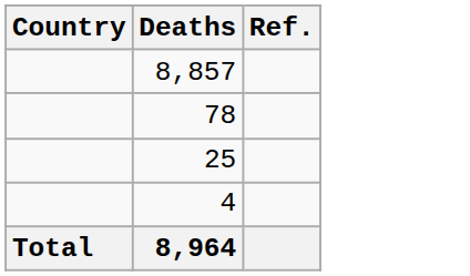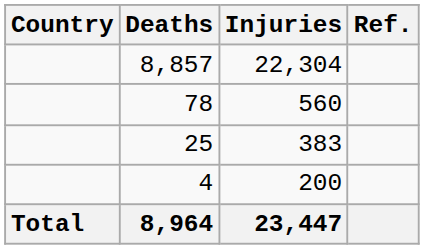+ column: Injuries | 22,304 | 560 | 383 | 200 | 23,447
